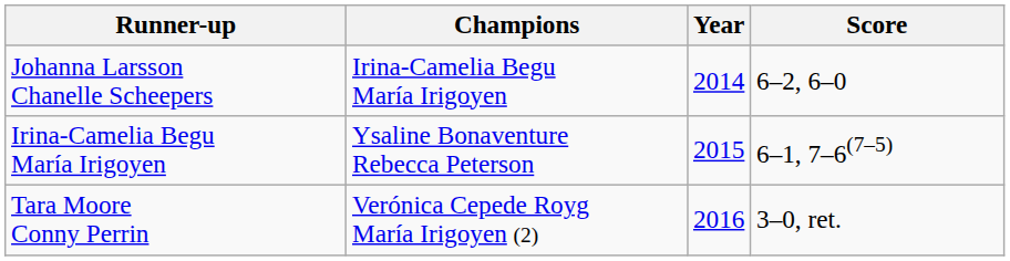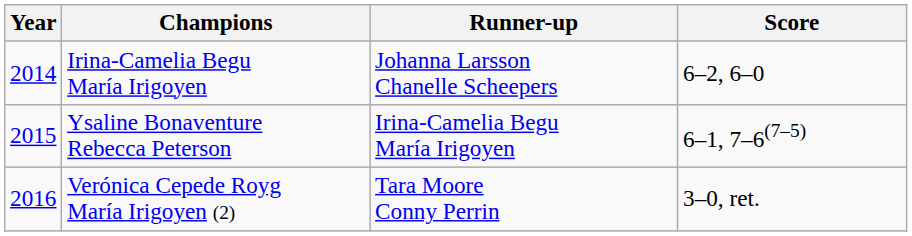columns swapped: Year <-> Runner-up
